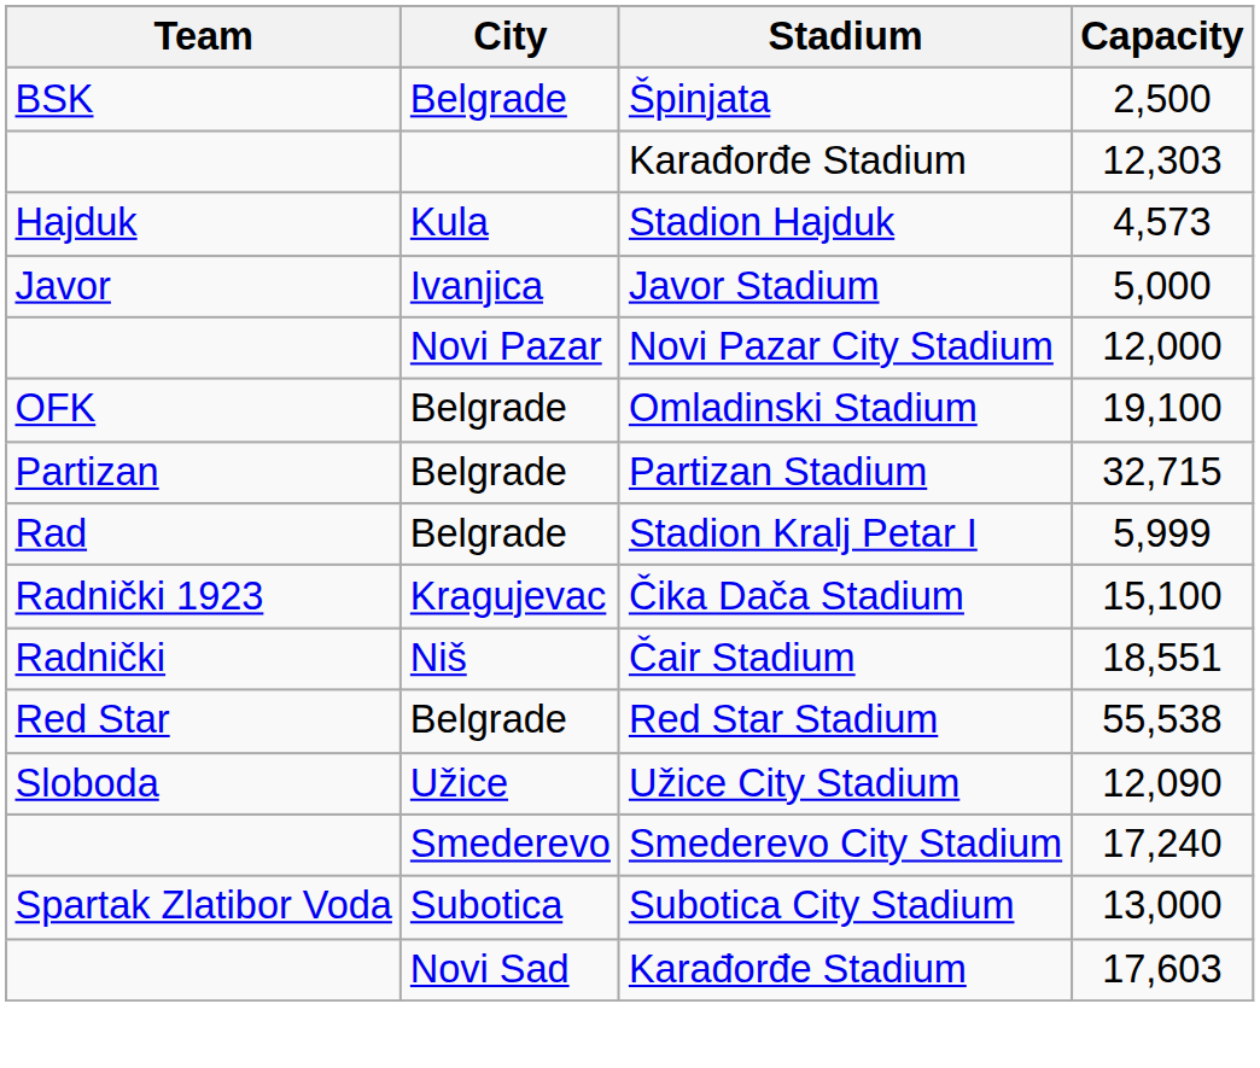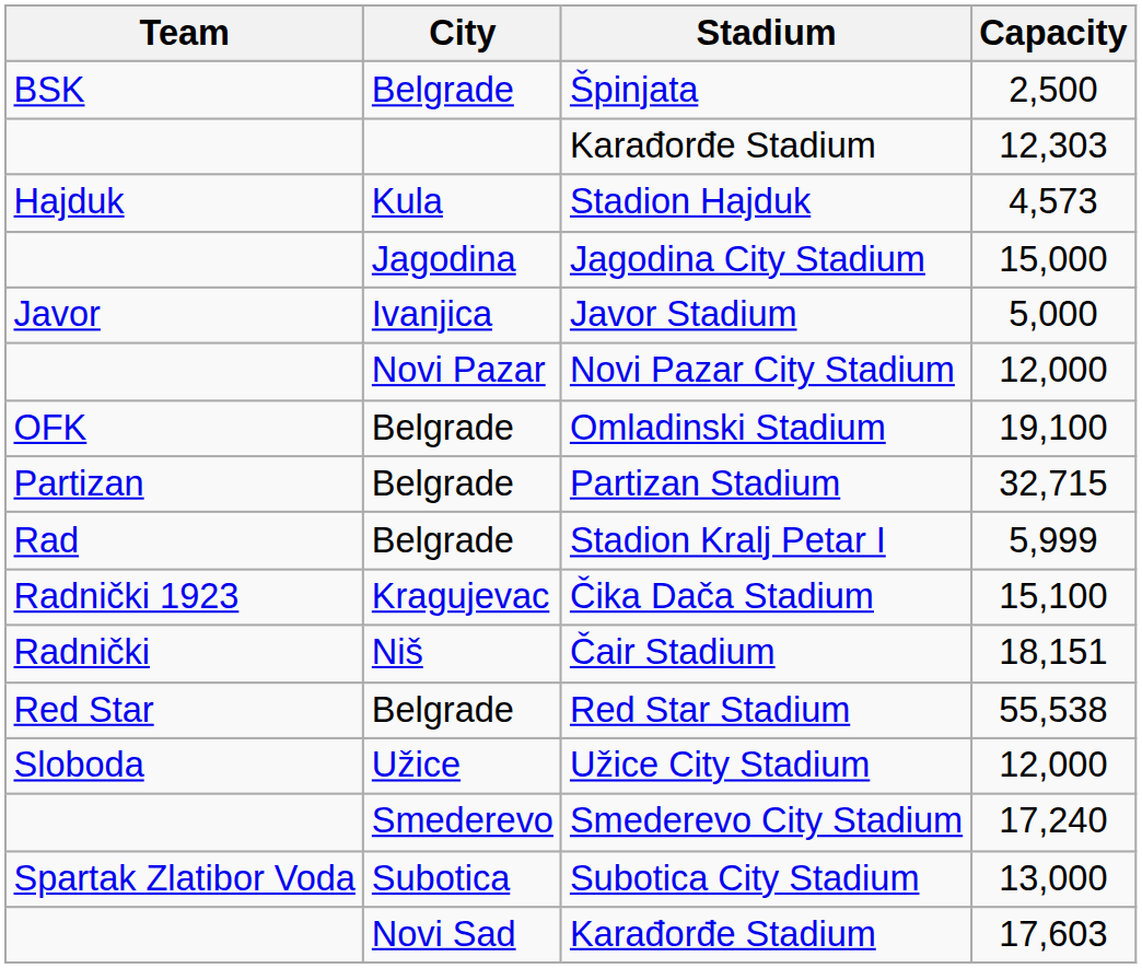+ row: Jagodina | Jagodina City Stadium | 15,000
Čair Stadium | Capacity: 18,551 -> 18,151
Užice City Stadium | Capacity: 12,090 -> 12,000
